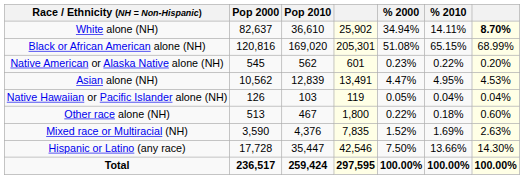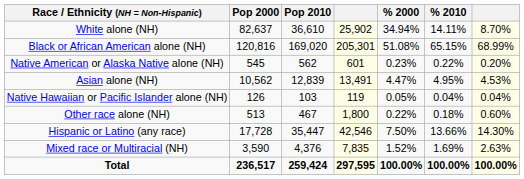White alone (NH) | column 7: bold -> normal
rows swapped: Mixed race or Multiracial (NH) <-> Hispanic or Latino (any race)
